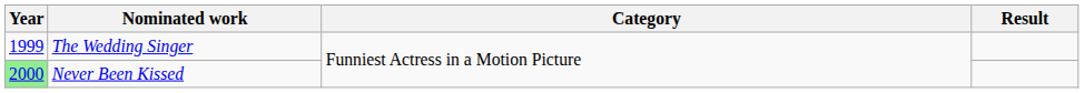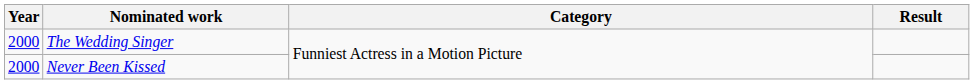The Wedding Singer | Year: 1999 -> 2000
Never Been Kissed | Year: lightgreen background -> no background
